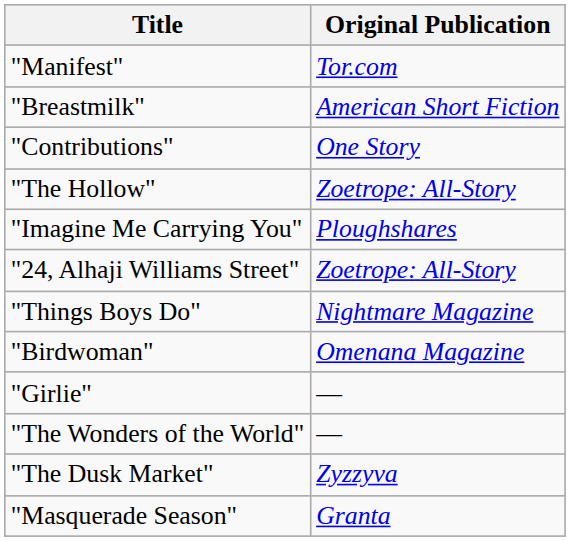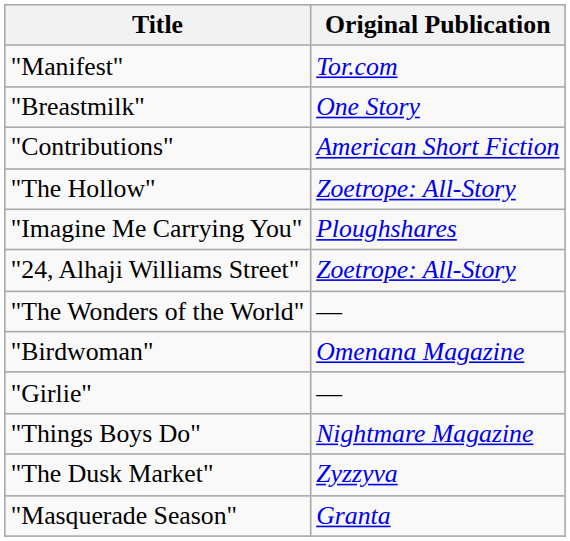"Breastmilk" | Original Publication: American Short Fiction -> One Story
"Contributions" | Original Publication: One Story -> American Short Fiction
rows swapped: "Things Boys Do" <-> "The Wonders of the World"
